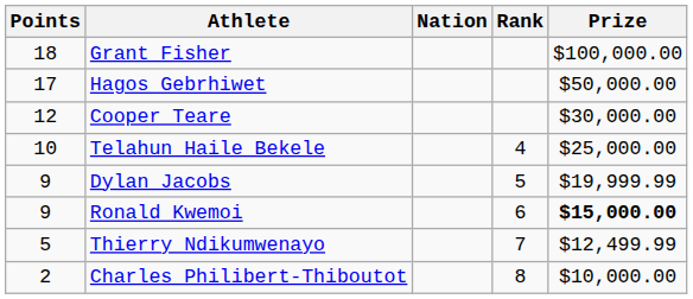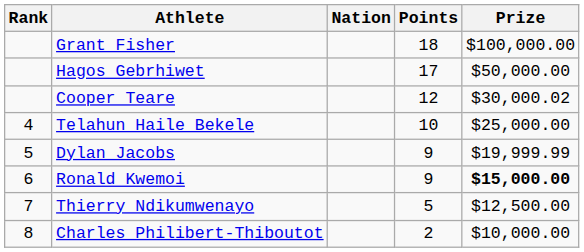columns swapped: Rank <-> Points
Cooper Teare | Prize: $30,000.00 -> $30,000.02
Thierry Ndikumwenayo | Prize: $12,499.99 -> $12,500.00
